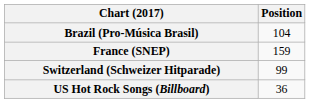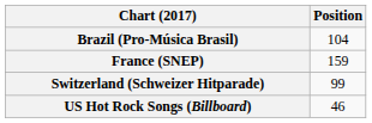US Hot Rock Songs (Billboard) | Position: 36 -> 46
